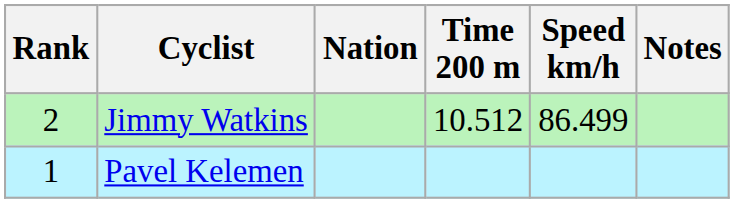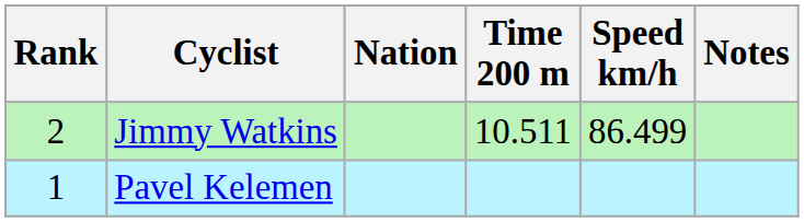Jimmy Watkins | Time 200 m: 10.512 -> 10.511
